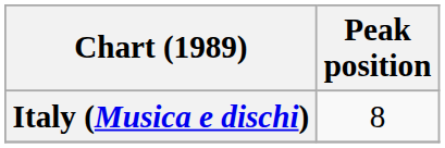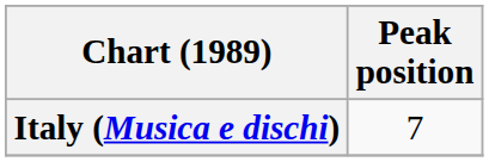Italy (Musica e dischi) | Peak position: 8 -> 7
